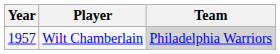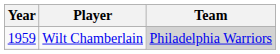Wilt Chamberlain | Year: 1957 -> 1959
